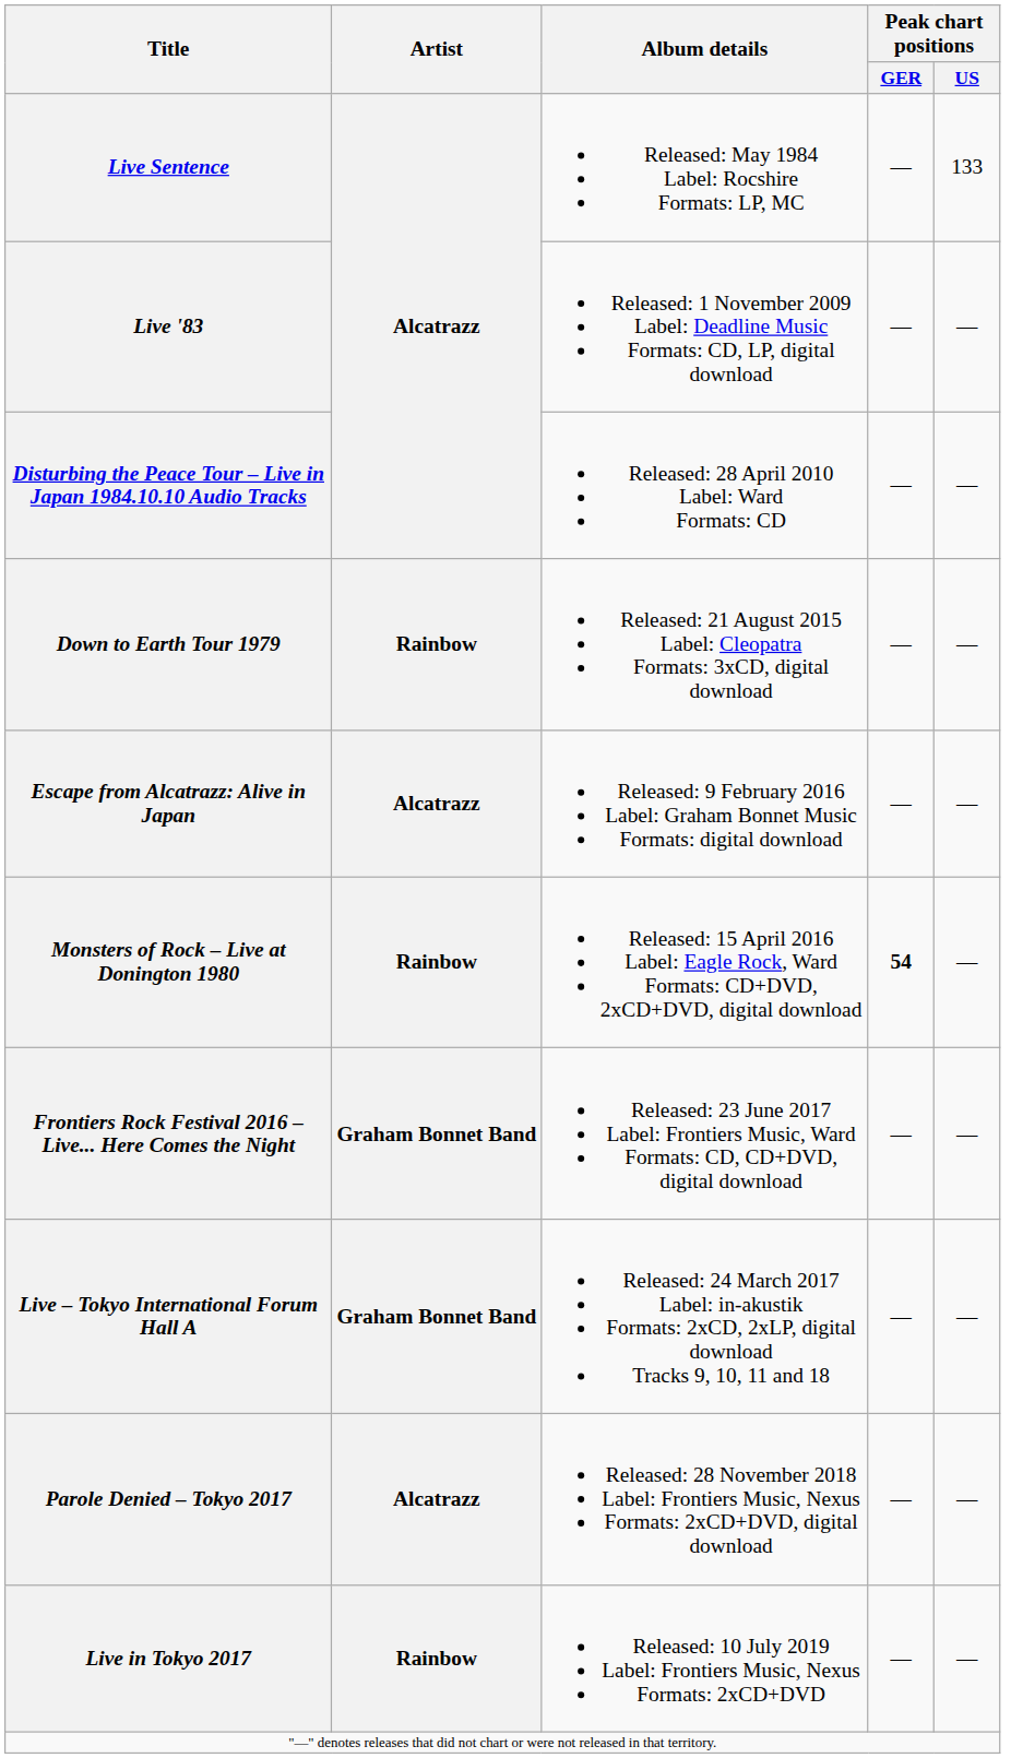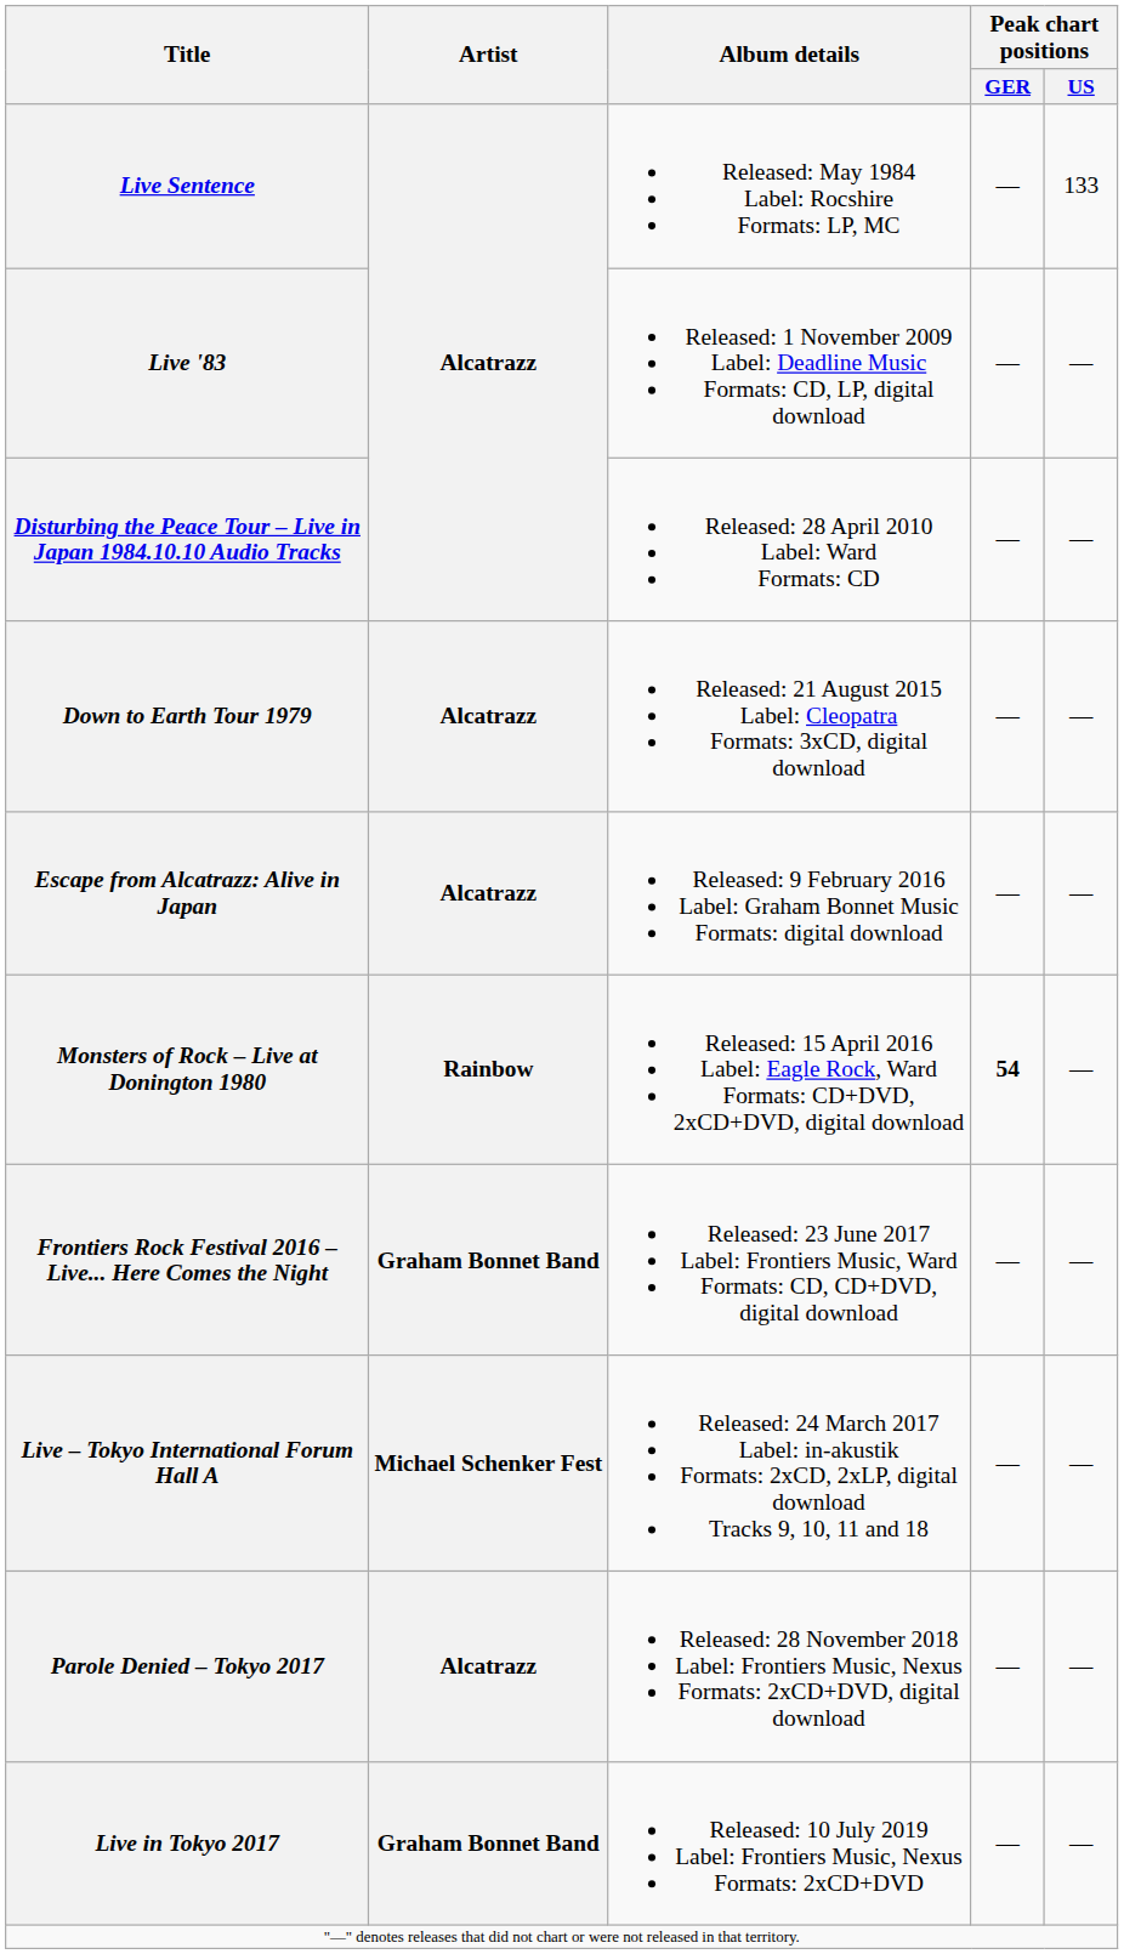Down to Earth Tour 1979 | Artist: Rainbow -> Alcatrazz
Live – Tokyo International Forum Hall A | Artist: Graham Bonnet Band -> Michael Schenker Fest
Live in Tokyo 2017 | Artist: Rainbow -> Graham Bonnet Band
